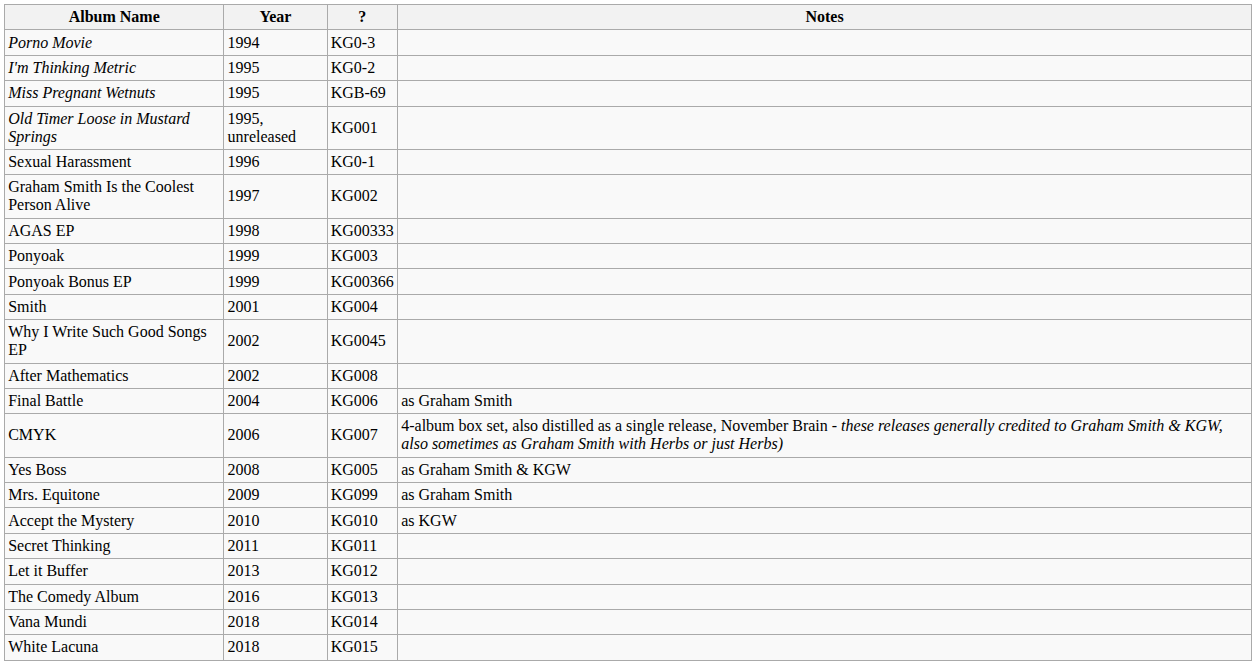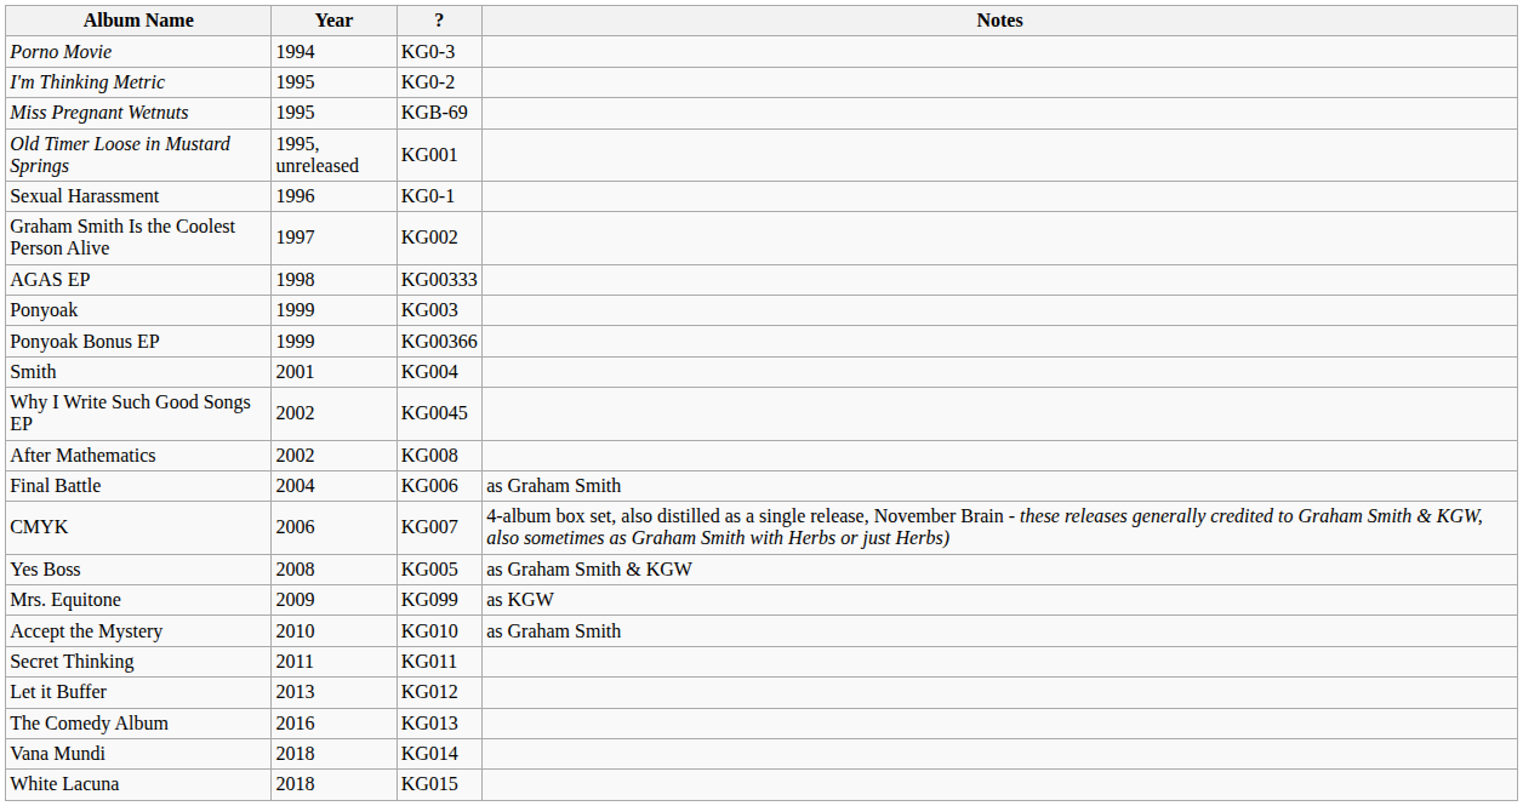Mrs. Equitone | Notes: as Graham Smith -> as KGW
Accept the Mystery | Notes: as KGW -> as Graham Smith
